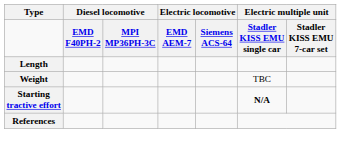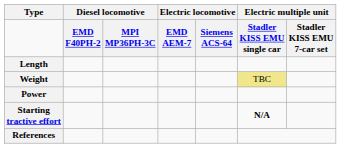Weight | column 6: no background -> khaki background
+ row: Power
